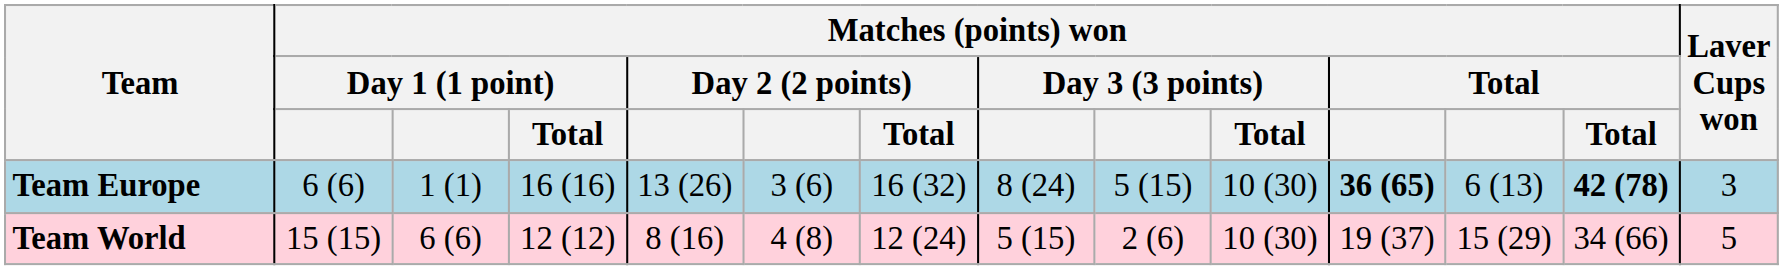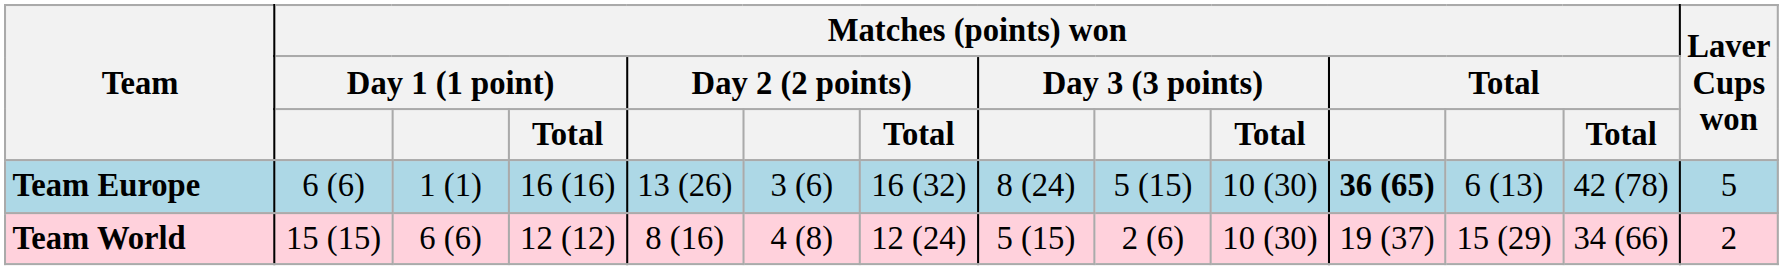Team Europe | column 13: bold -> normal
Team Europe | Laver Cups won: 3 -> 5
Team World | Laver Cups won: 5 -> 2
